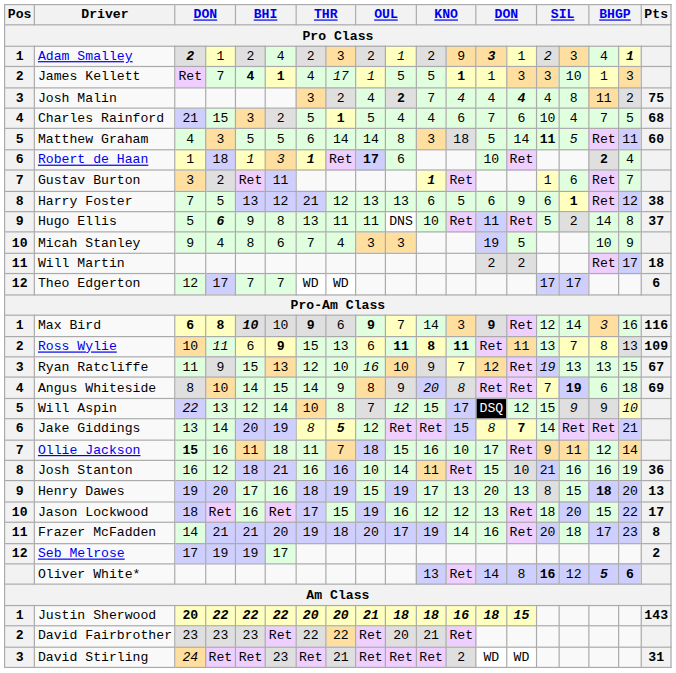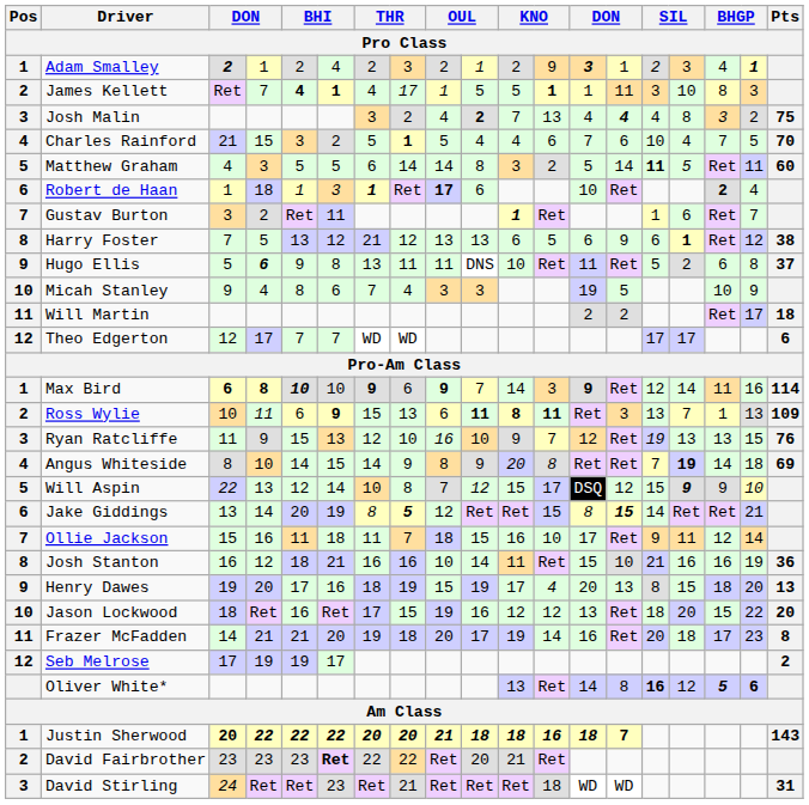James Kellett | column 14: 3 -> 11
James Kellett | column 17: 1 -> 8
Josh Malin | column 12: 4 -> 13
Josh Malin | column 17: 11 -> 3
Charles Rainford | Pts: 68 -> 70
Matthew Graham | column 12: 18 -> 2
Hugo Ellis | column 17: 14 -> 6
Max Bird | column 17: 3 -> 11
Max Bird | Pts: 116 -> 114
Ross Wylie | column 14: 11 -> 3
Ross Wylie | column 17: 8 -> 1
Ryan Ratcliffe | Pts: 67 -> 76
Angus Whiteside | column 17: 6 -> 14
Will Aspin | column 16: normal -> bold
Jake Giddings | column 14: 7 -> 15
Ollie Jackson | column 3: bold -> normal
Henry Dawes | column 12: 13 -> 4
Henry Dawes | column 17: bold -> normal
Jason Lockwood | Pts: 17 -> 20
Justin Sherwood | column 14: 15 -> 7
David Fairbrother | column 6: normal -> bold
David Stirling | column 12: 2 -> 18
